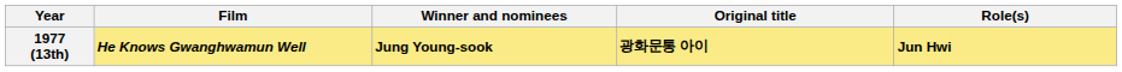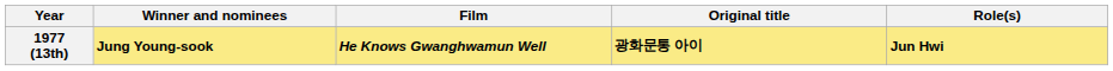columns swapped: Winner and nominees <-> Film
